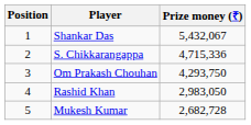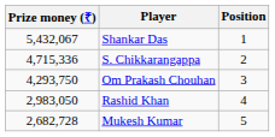columns swapped: Position <-> Prize money (₹)
